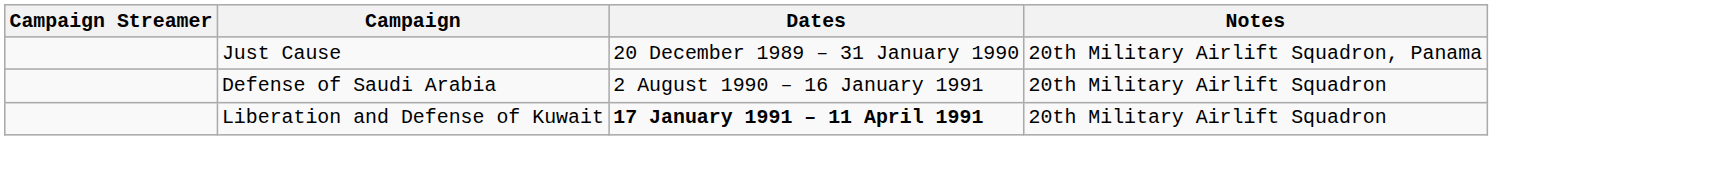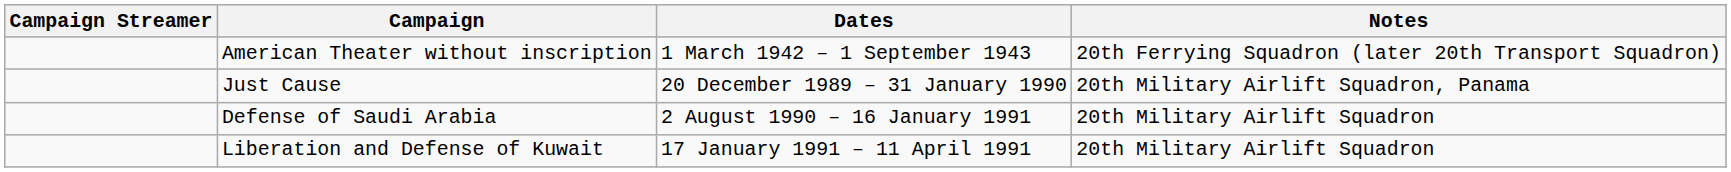+ row: American Theater without inscription | 1 March 1942 – 1 September 1943 | 20th Ferrying Squadron (later 20th Transport Squadron)
Liberation and Defense of Kuwait | Dates: bold -> normal
